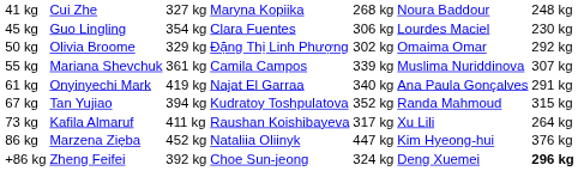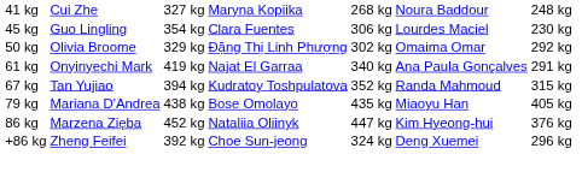- row: 55 kg | Mariana Shevchuk | 361 kg | Camila Campos | 339 kg | Muslima Nuriddinova | 307 kg
- row: 73 kg | Kafila Almaruf | 411 kg | Raushan Koishibayeva | 317 kg | Xu Lili | 264 kg
+ row: 79 kg | Mariana D'Andrea | 438 kg | Bose Omolayo | 435 kg | Miaoyu Han | 405 kg
+86 kg | column 7: bold -> normal
